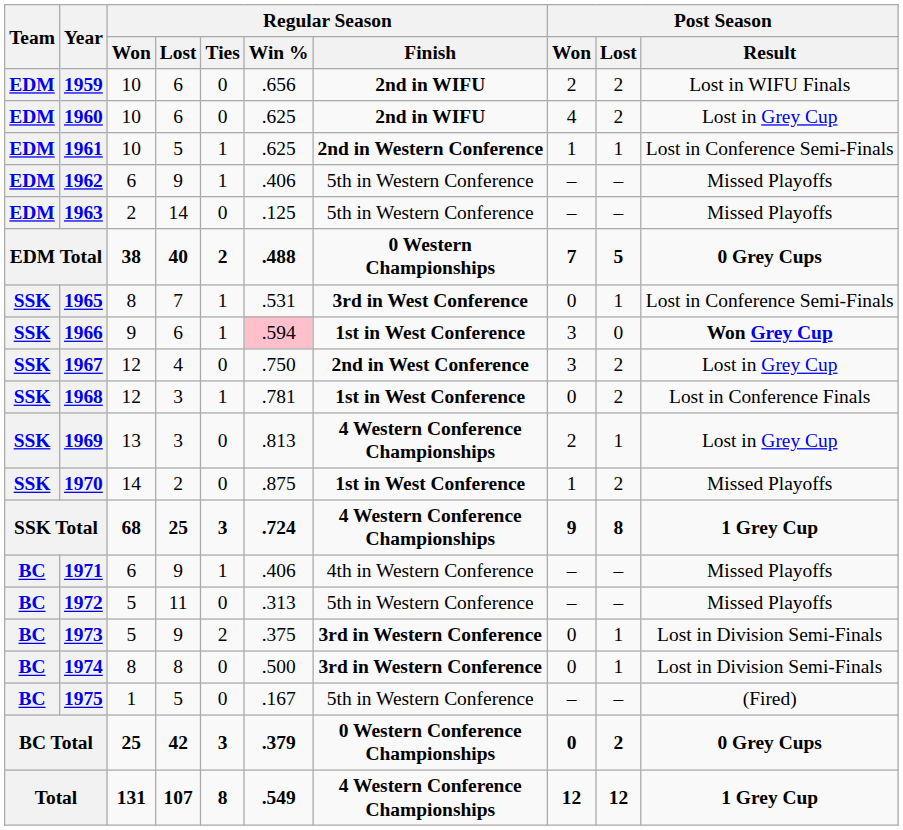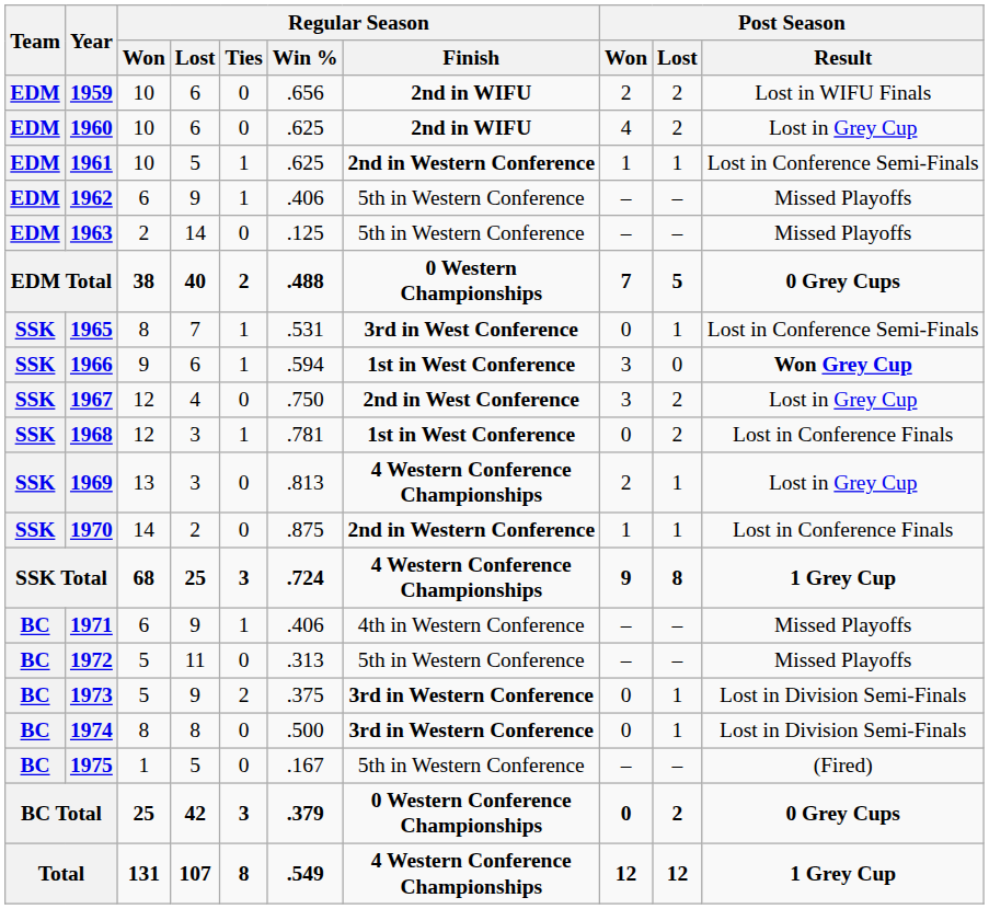1966 | Regular Season / Win %: pink background -> no background
1970 | Regular Season / Finish: 1st in West Conference -> 2nd in Western Conference
1970 | Post Season / Lost: 2 -> 1
1970 | Post Season / Result: Missed Playoffs -> Lost in Conference Finals
